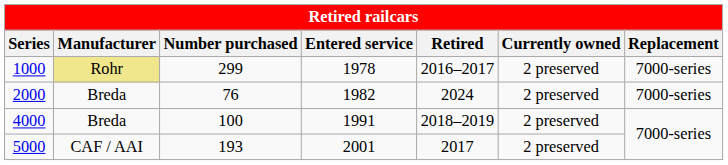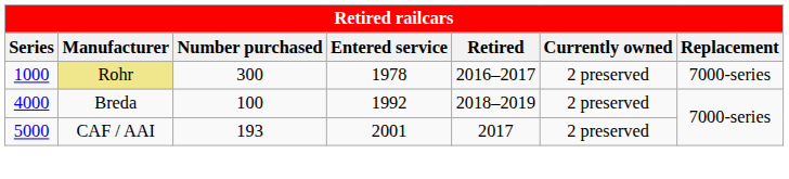1000 | Number purchased: 299 -> 300
- row: 2000 | Breda | 76 | 1982 | 2024 | 2 preserved | 7000-series
4000 | Entered service: 1991 -> 1992
